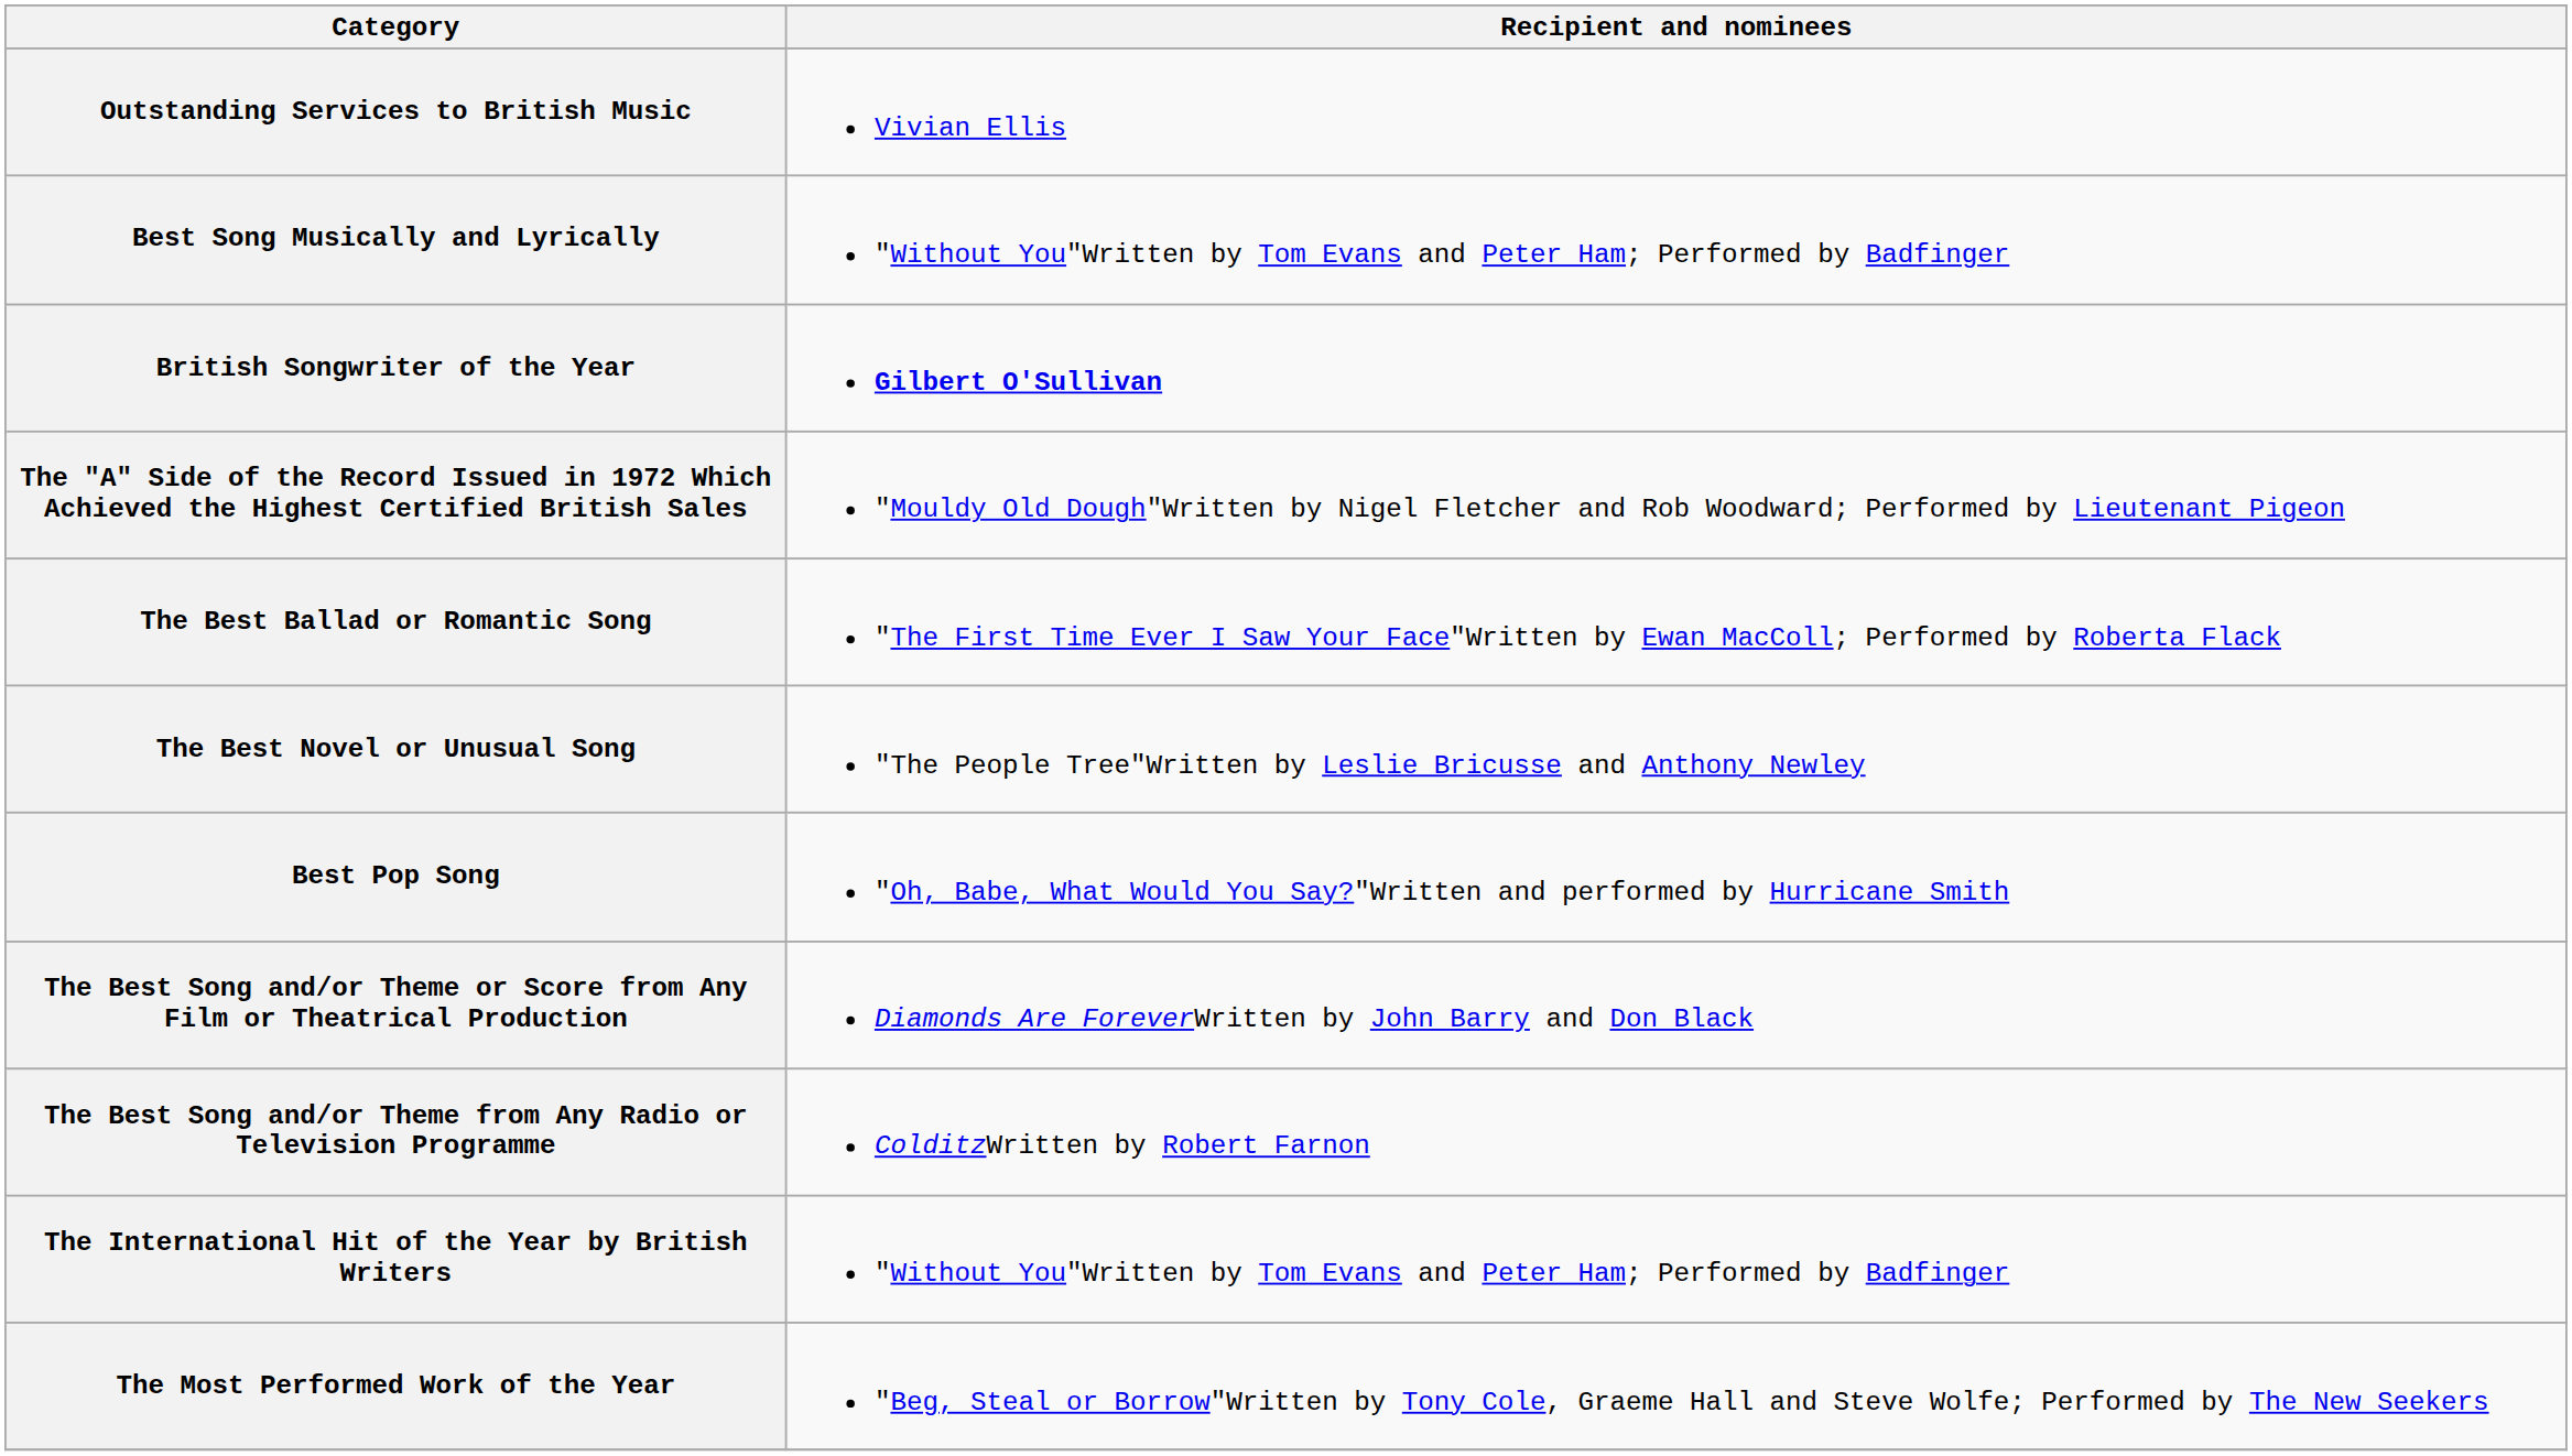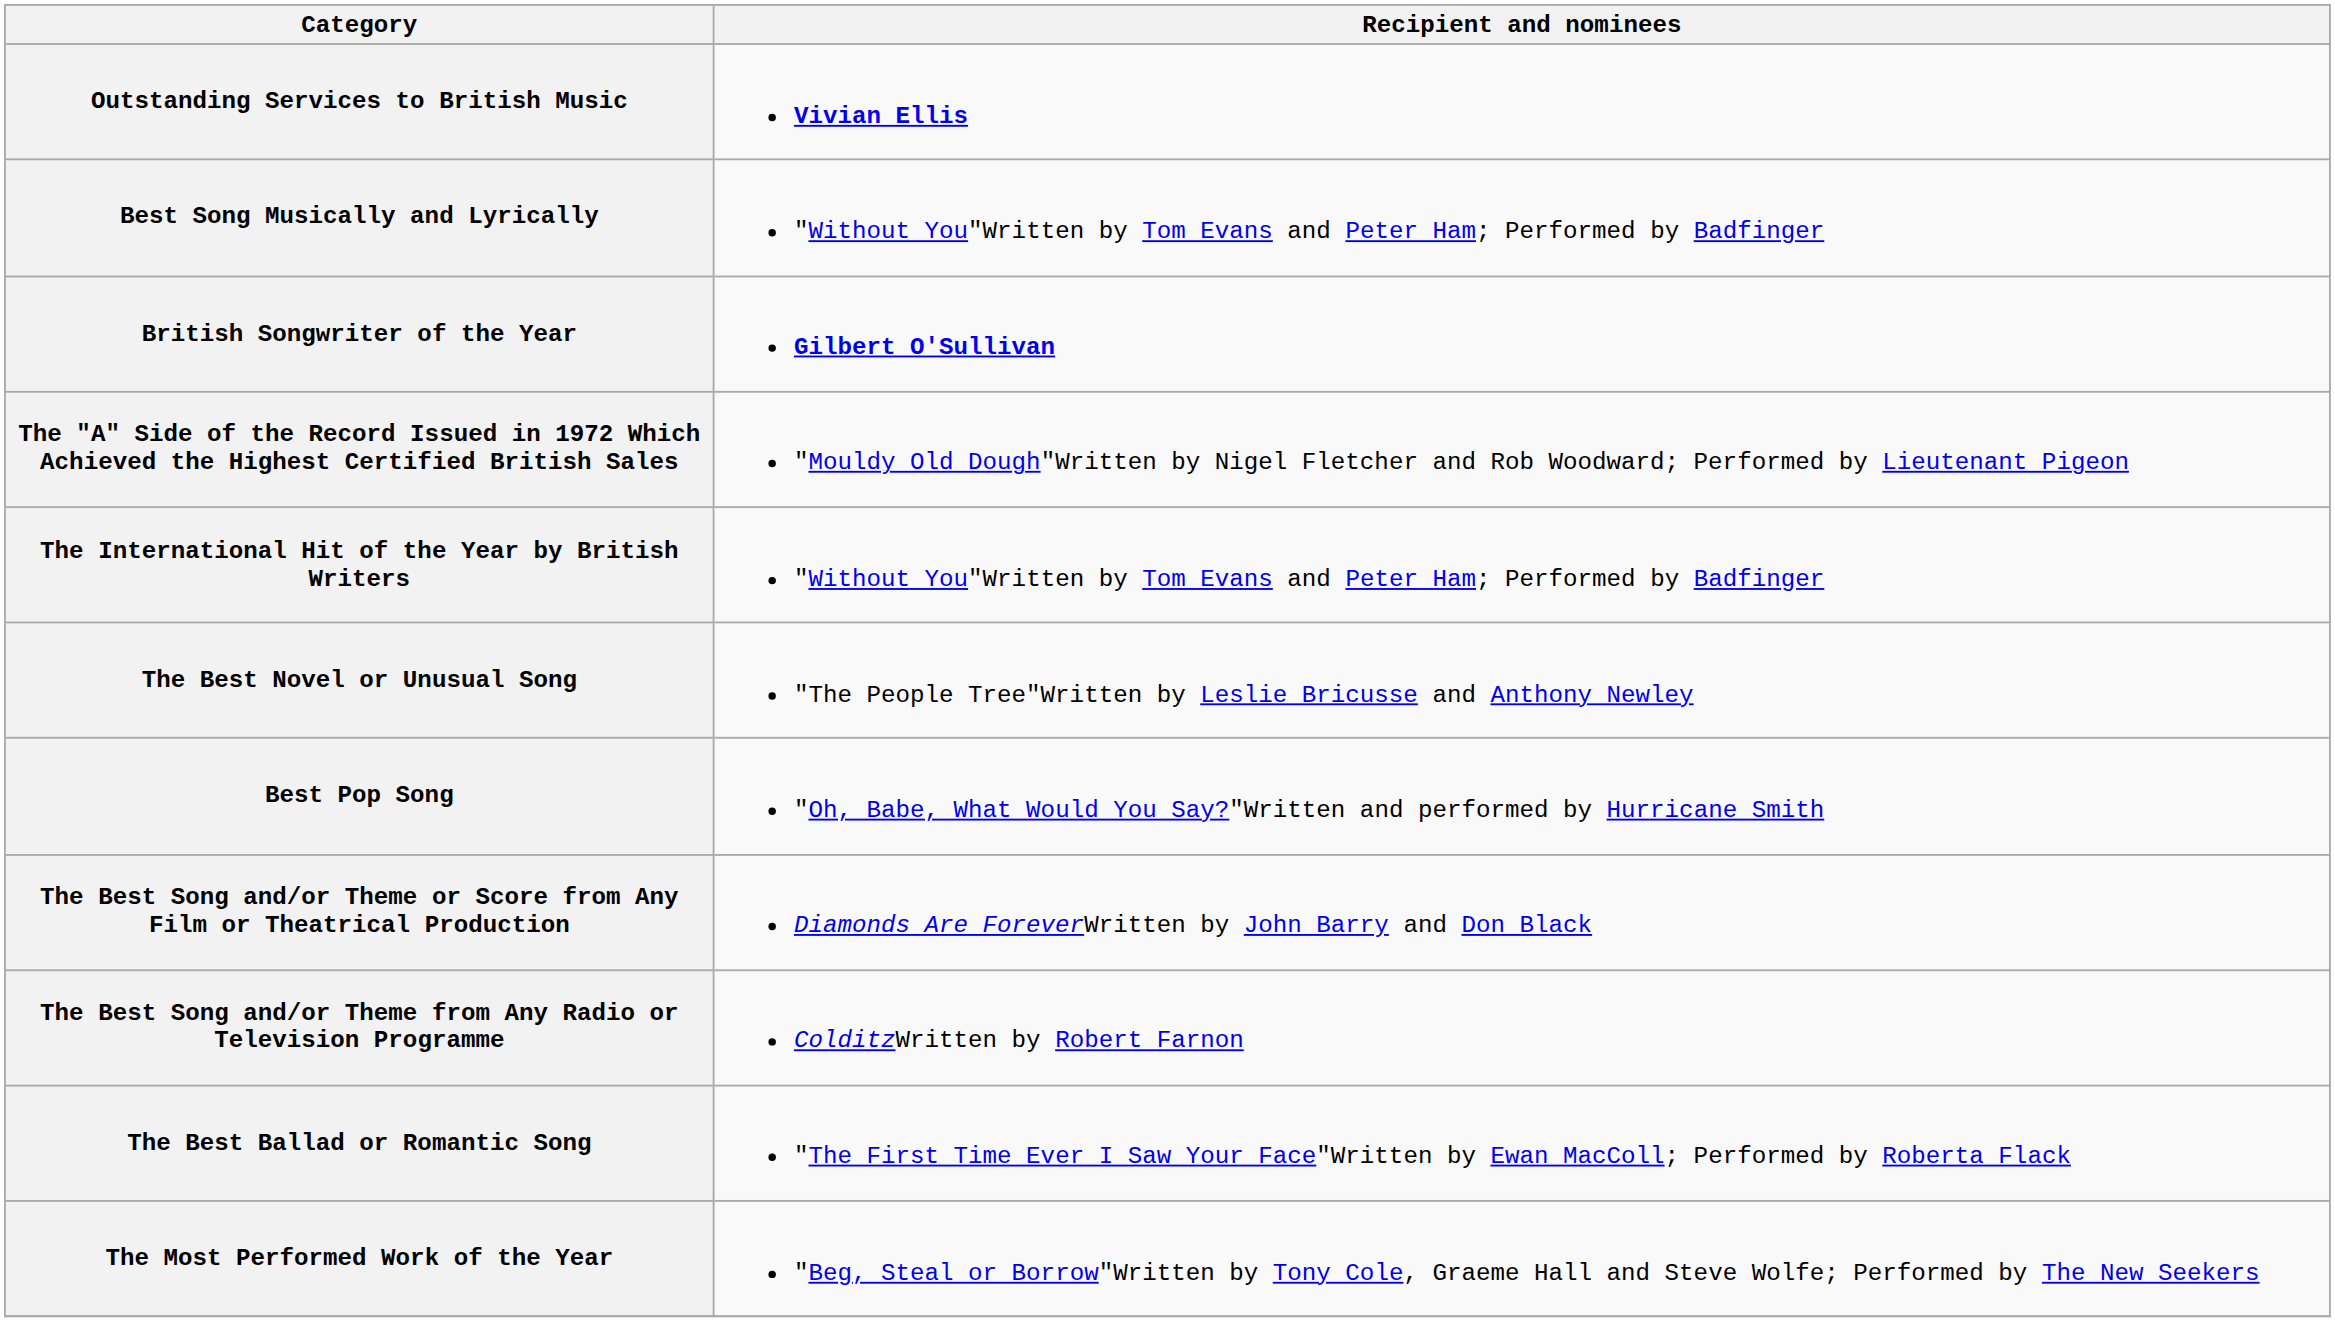Outstanding Services to British Music | Recipient and nominees: normal -> bold
rows swapped: The Best Ballad or Romantic Song <-> The International Hit of the Year by British Writers
